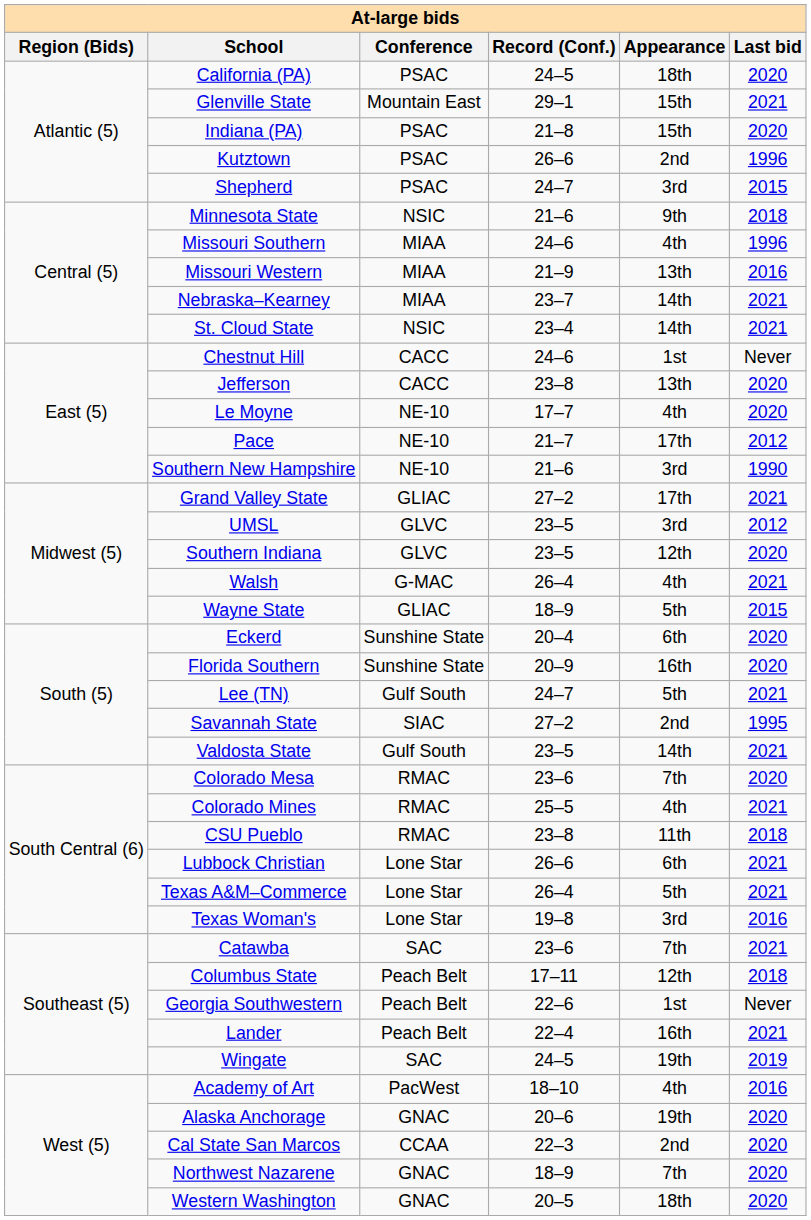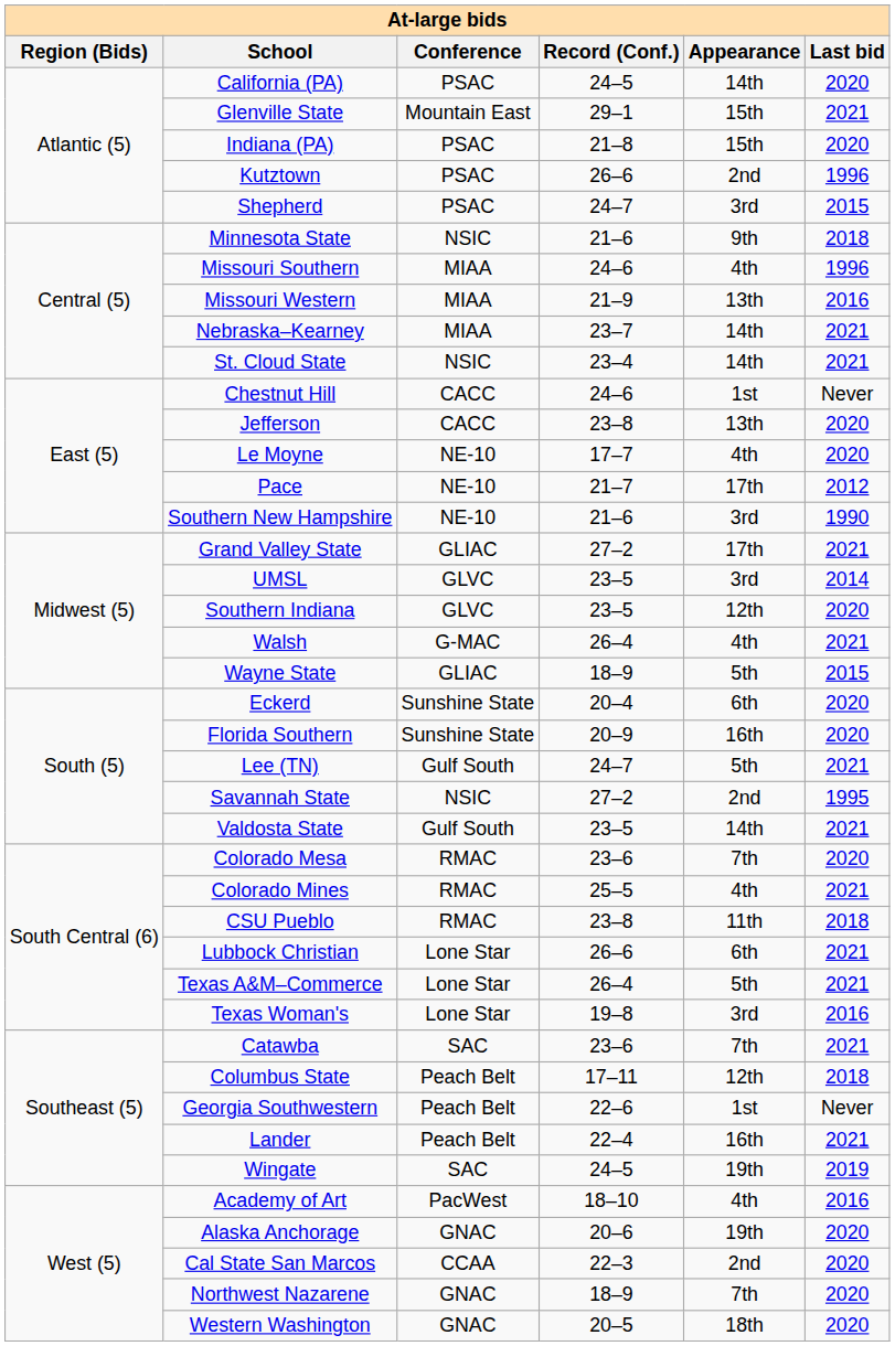California (PA) | Appearance: 18th -> 14th
UMSL | Last bid: 2012 -> 2014
Savannah State | Conference: SIAC -> NSIC
